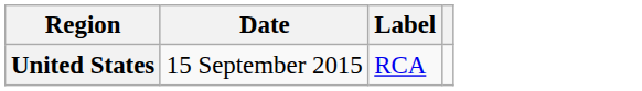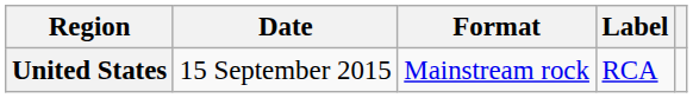+ column: Format | Mainstream rock
